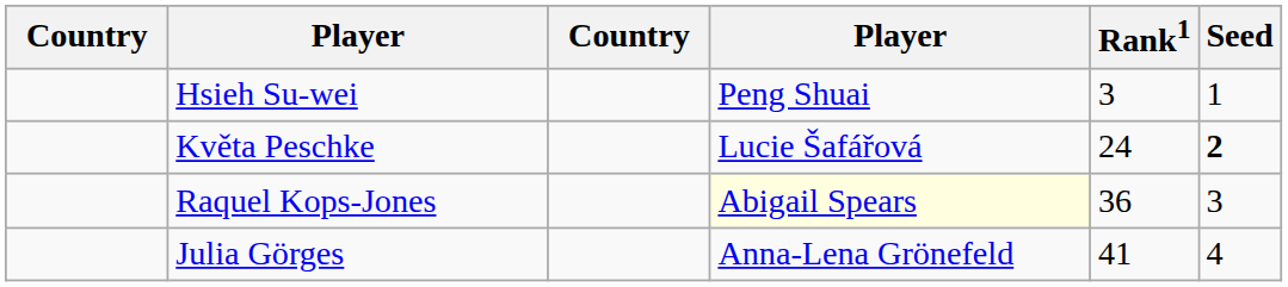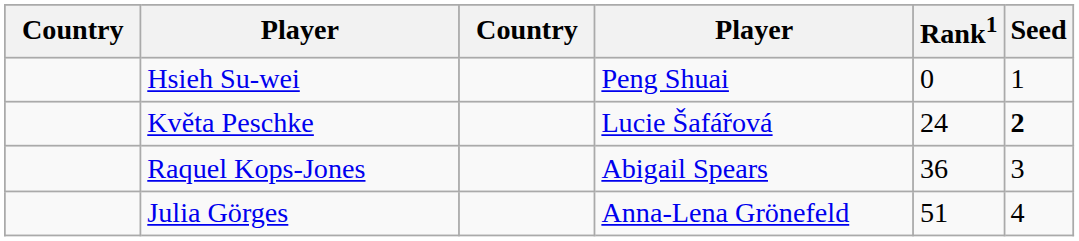Hsieh Su-wei | Rank1: 3 -> 0
Raquel Kops-Jones | column 4: lightyellow background -> no background
Julia Görges | Rank1: 41 -> 51
